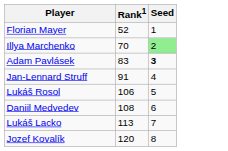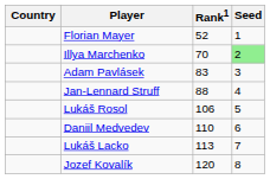+ column: Country
Adam Pavlásek | Seed: bold -> normal
Jan-Lennard Struff | Rank1: 91 -> 88
Daniil Medvedev | Rank1: 108 -> 110
